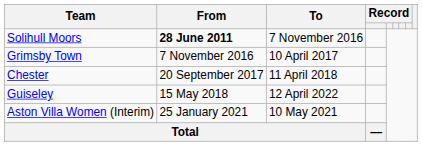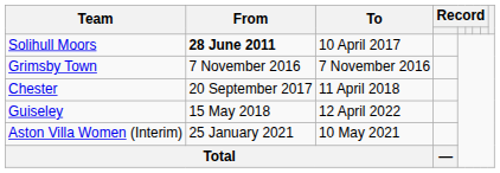Solihull Moors | To: 7 November 2016 -> 10 April 2017
Grimsby Town | To: 10 April 2017 -> 7 November 2016
